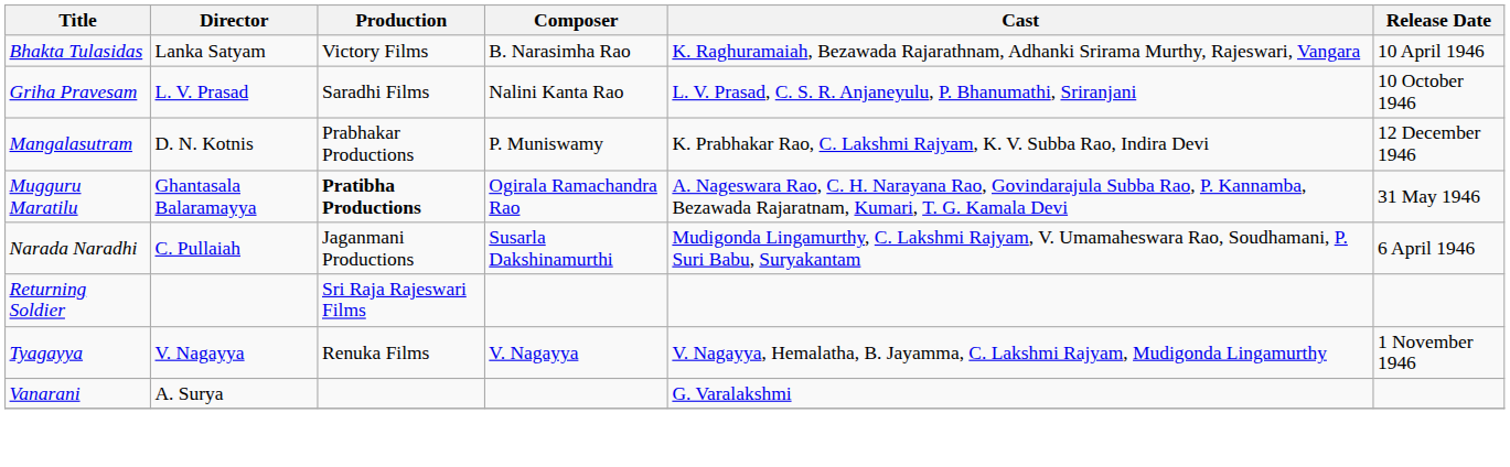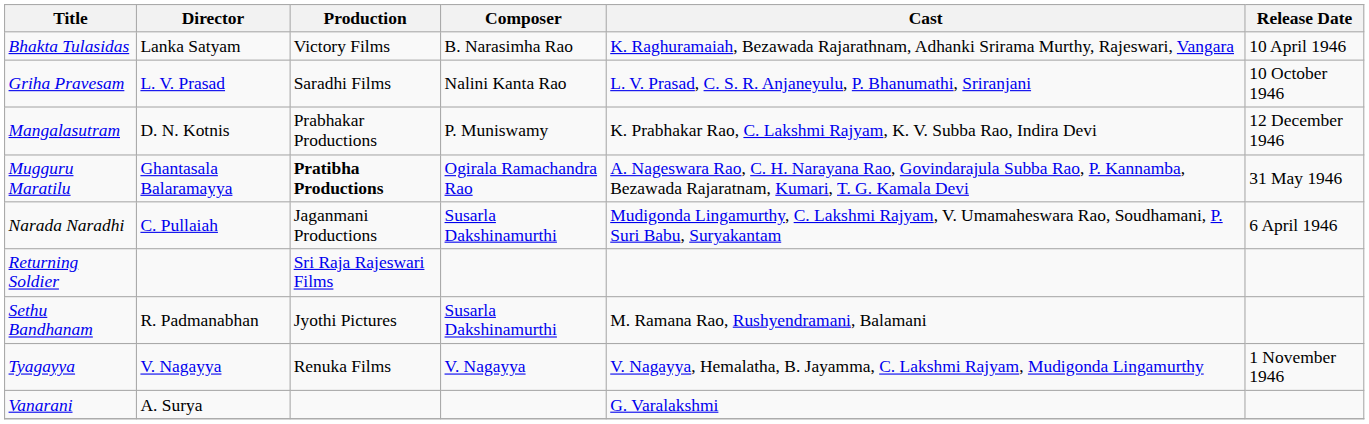+ row: Sethu Bandhanam | R. Padmanabhan | Jyothi Pictures | Susarla Dakshinamurthi | M. Ramana Rao, Rushyendramani, Balamani
